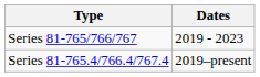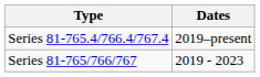rows swapped: Series 81-765/766/767 <-> Series 81-765.4/766.4/767.4
